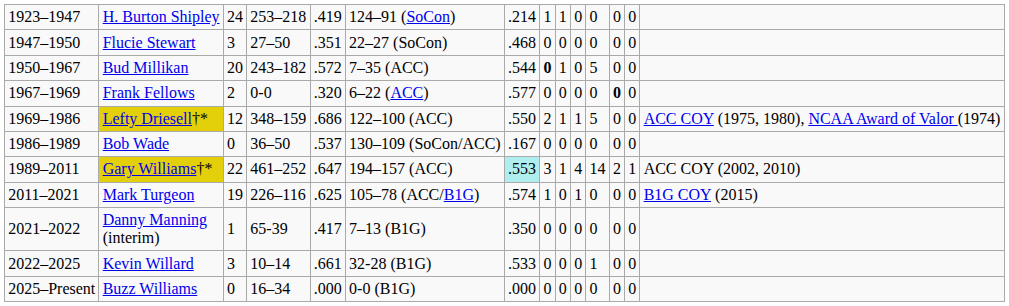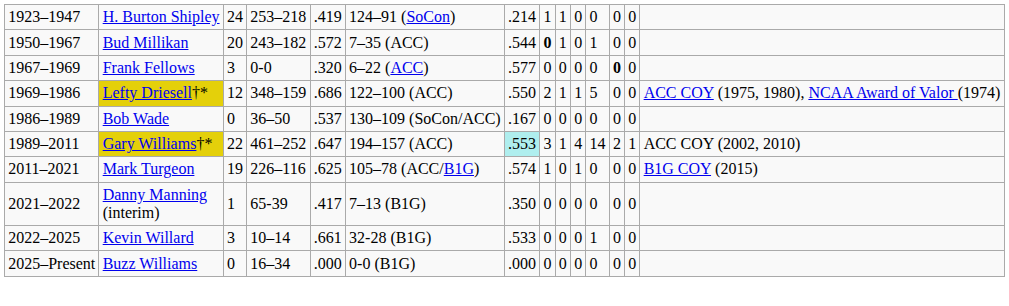- row: 1947–1950 | Flucie Stewart | 3 | 27–50 | .351 | 22–27 (SoCon) | .468 | 0 | 0 | 0 | 0 | 0 | 0
Bud Millikan | column 11: 5 -> 1
Frank Fellows | column 3: 2 -> 3
